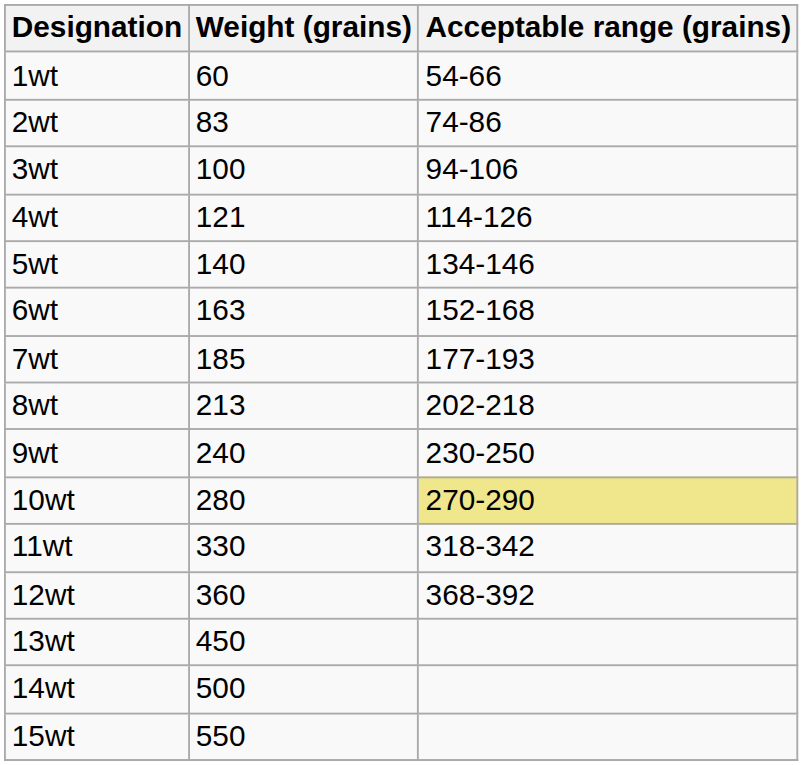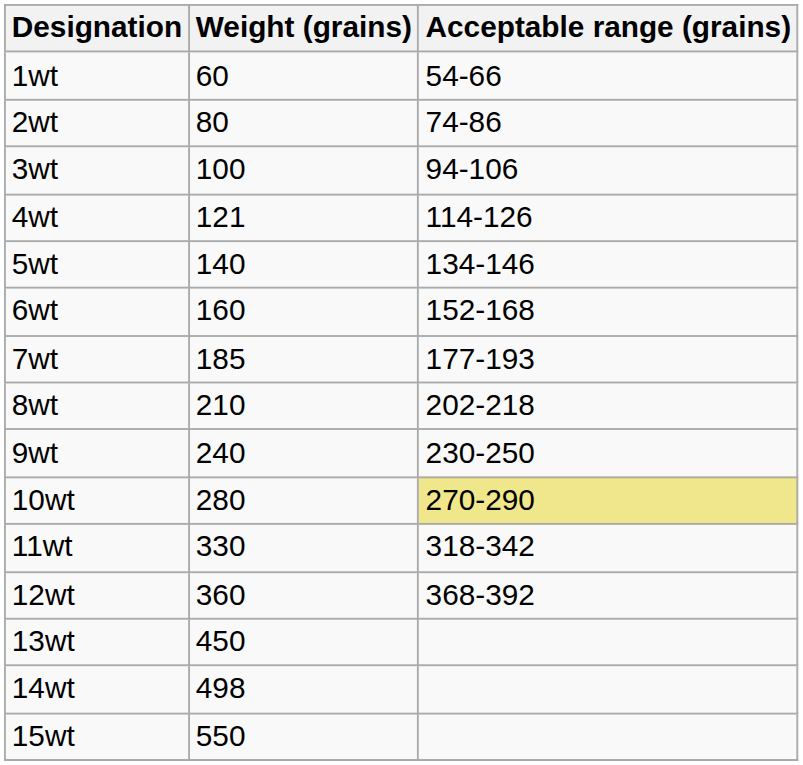2wt | Weight (grains): 83 -> 80
6wt | Weight (grains): 163 -> 160
8wt | Weight (grains): 213 -> 210
14wt | Weight (grains): 500 -> 498
